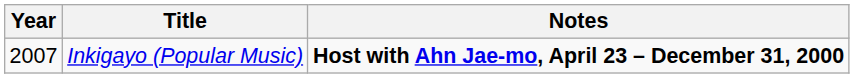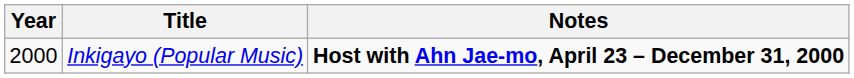Inkigayo (Popular Music) | Year: 2007 -> 2000
